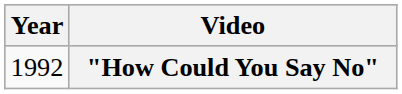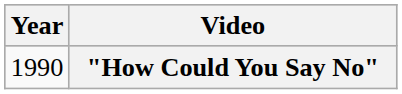"How Could You Say No" | Year: 1992 -> 1990
